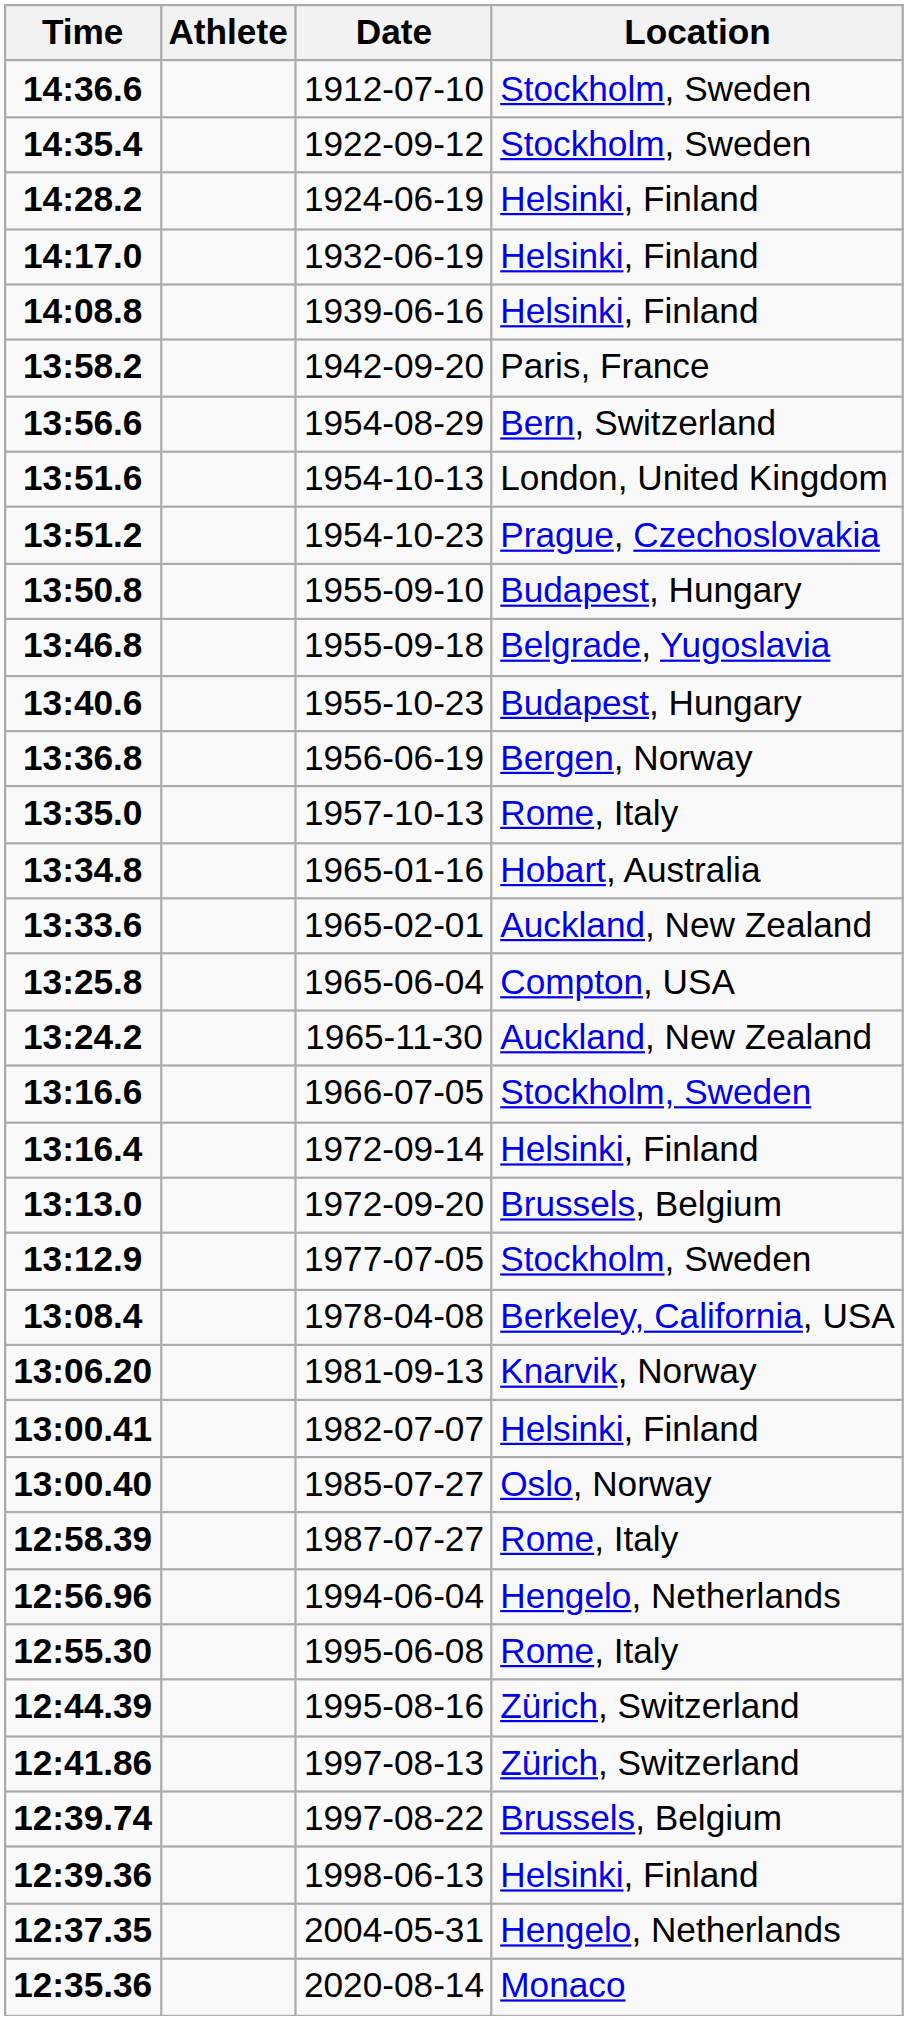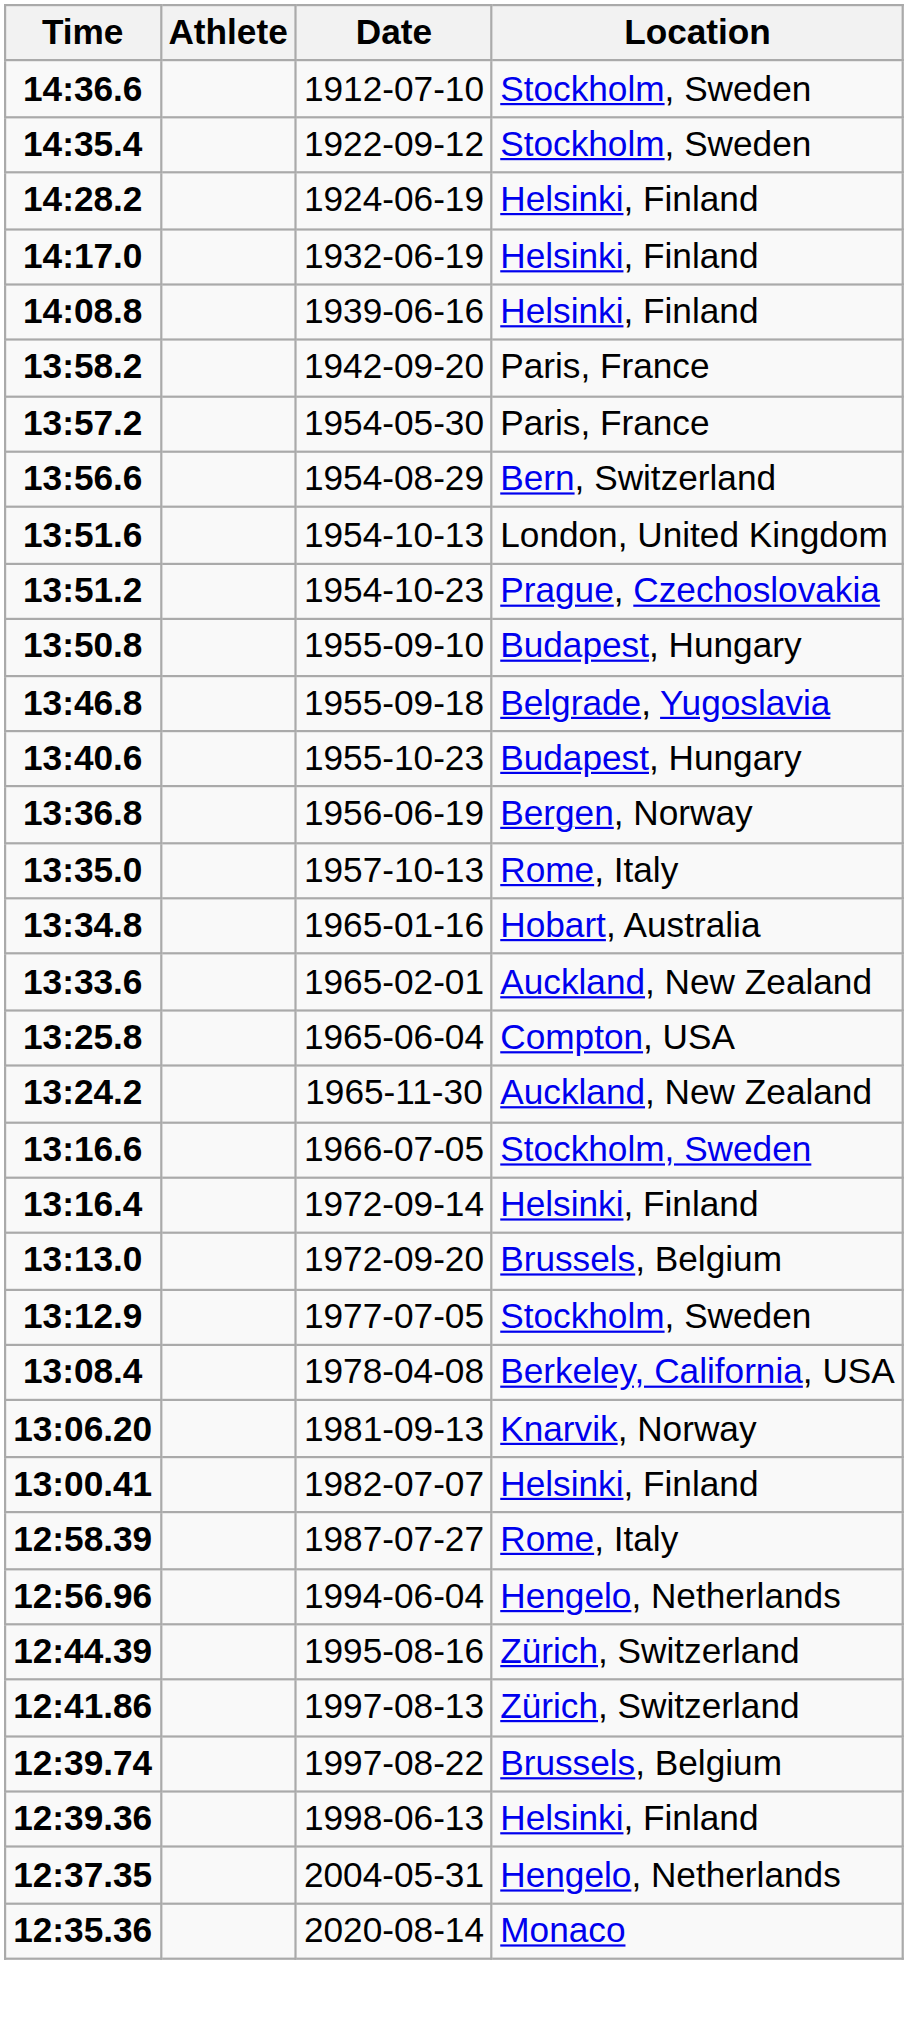+ row: 13:57.2 | 1954-05-30 | Paris, France
- row: 13:00.40 | 1985-07-27 | Oslo, Norway
- row: 12:55.30 | 1995-06-08 | Rome, Italy
